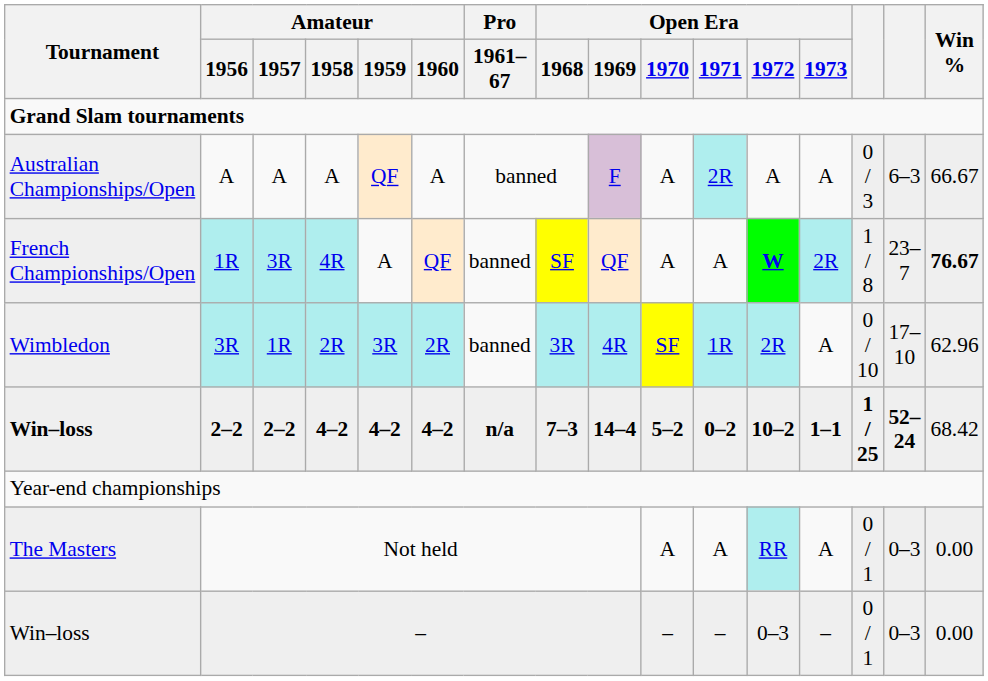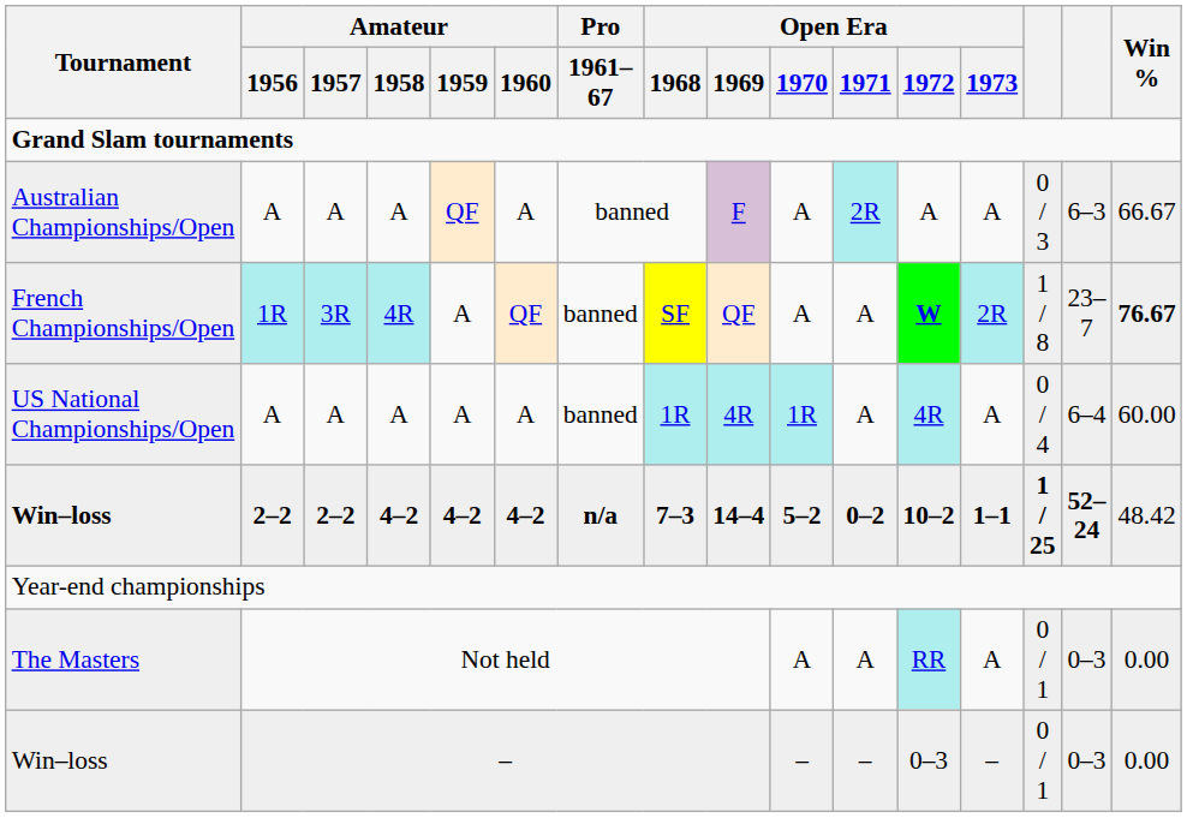- row: Wimbledon | 3R | 1R | 2R | 3R | 2R | banned | 3R | 4R | SF | 1R | 2R | A | 0 / 10 | 17–10 | 62.96
+ row: US National Championships/Open | A | A | A | A | A | banned | 1R | 4R | 1R | A | 4R | A | 0 / 4 | 6–4 | 60.00
Win–loss / 2–2 | Win %: 68.42 -> 48.42
